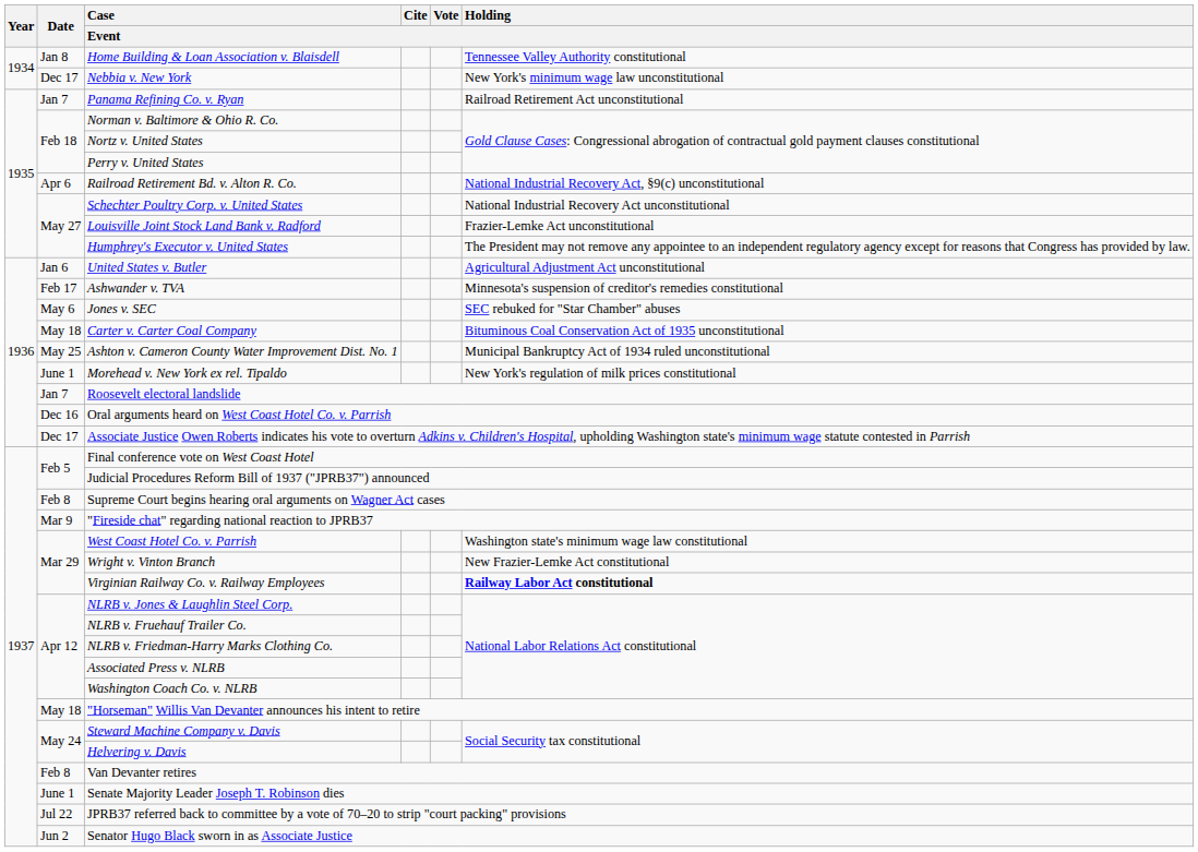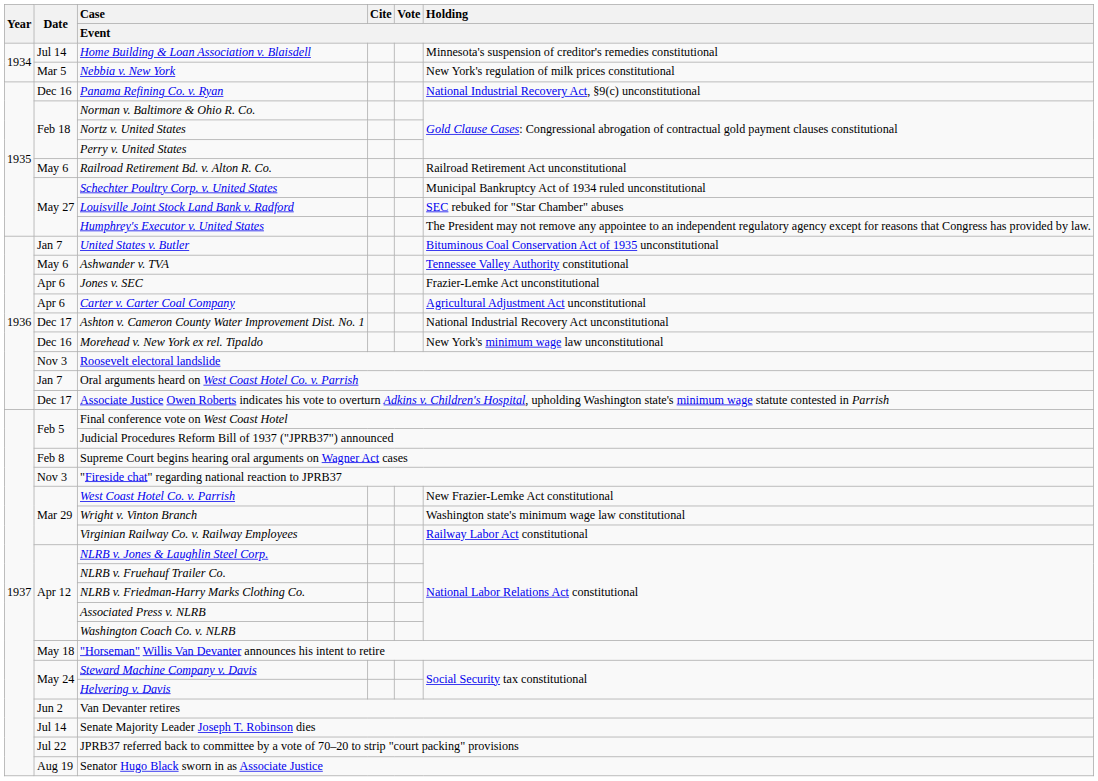Home Building & Loan Association v. Blaisdell | Date: Jan 8 -> Jul 14
Home Building & Loan Association v. Blaisdell | Holding / Event: Tennessee Valley Authority constitutional -> Minnesota's suspension of creditor's remedies constitutional
Nebbia v. New York | Date: Dec 17 -> Mar 5
Nebbia v. New York | Holding / Event: New York's minimum wage law unconstitutional -> New York's regulation of milk prices constitutional
Panama Refining Co. v. Ryan | Date: Jan 7 -> Dec 16
Panama Refining Co. v. Ryan | Holding / Event: Railroad Retirement Act unconstitutional -> National Industrial Recovery Act, §9(c) unconstitutional
Railroad Retirement Bd. v. Alton R. Co. | Date: Apr 6 -> May 6
Railroad Retirement Bd. v. Alton R. Co. | Holding / Event: National Industrial Recovery Act, §9(c) unconstitutional -> Railroad Retirement Act unconstitutional
Schechter Poultry Corp. v. United States | Holding / Event: National Industrial Recovery Act unconstitutional -> Municipal Bankruptcy Act of 1934 ruled unconstitutional
Louisville Joint Stock Land Bank v. Radford | Holding / Event: Frazier-Lemke Act unconstitutional -> SEC rebuked for "Star Chamber" abuses
United States v. Butler | Date: Jan 6 -> Jan 7
United States v. Butler | Holding / Event: Agricultural Adjustment Act unconstitutional -> Bituminous Coal Conservation Act of 1935 unconstitutional
Ashwander v. TVA | Date: Feb 17 -> May 6
Ashwander v. TVA | Holding / Event: Minnesota's suspension of creditor's remedies constitutional -> Tennessee Valley Authority constitutional
Jones v. SEC | Date: May 6 -> Apr 6
Jones v. SEC | Holding / Event: SEC rebuked for "Star Chamber" abuses -> Frazier-Lemke Act unconstitutional
Carter v. Carter Coal Company | Date: May 18 -> Apr 6
Carter v. Carter Coal Company | Holding / Event: Bituminous Coal Conservation Act of 1935 unconstitutional -> Agricultural Adjustment Act unconstitutional
Ashton v. Cameron County Water Improvement Dist. No. 1 | Date: May 25 -> Dec 17
Ashton v. Cameron County Water Improvement Dist. No. 1 | Holding / Event: Municipal Bankruptcy Act of 1934 ruled unconstitutional -> National Industrial Recovery Act unconstitutional
Morehead v. New York ex rel. Tipaldo | Date: June 1 -> Dec 16
Morehead v. New York ex rel. Tipaldo | Holding / Event: New York's regulation of milk prices constitutional -> New York's minimum wage law unconstitutional
Roosevelt electoral landslide | Date: Jan 7 -> Nov 3
Oral arguments heard on West Coast Hotel Co. v. Parrish | Date: Dec 16 -> Jan 7
"Fireside chat" regarding national reaction to JPRB37 | Date: Mar 9 -> Nov 3
West Coast Hotel Co. v. Parrish | Holding / Event: Washington state's minimum wage law constitutional -> New Frazier-Lemke Act constitutional
Wright v. Vinton Branch | Holding / Event: New Frazier-Lemke Act constitutional -> Washington state's minimum wage law constitutional
Virginian Railway Co. v. Railway Employees | Holding / Event: bold -> normal
Van Devanter retires | Date: Feb 8 -> Jun 2
Senate Majority Leader Joseph T. Robinson dies | Date: June 1 -> Jul 14
Senator Hugo Black sworn in as Associate Justice | Date: Jun 2 -> Aug 19
